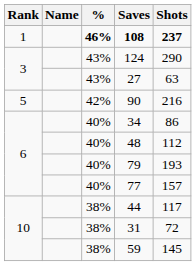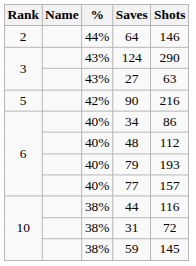- row: 1 | 46% | 108 | 237
+ row: 2 | 44% | 64 | 146
44 | Shots: 117 -> 116
